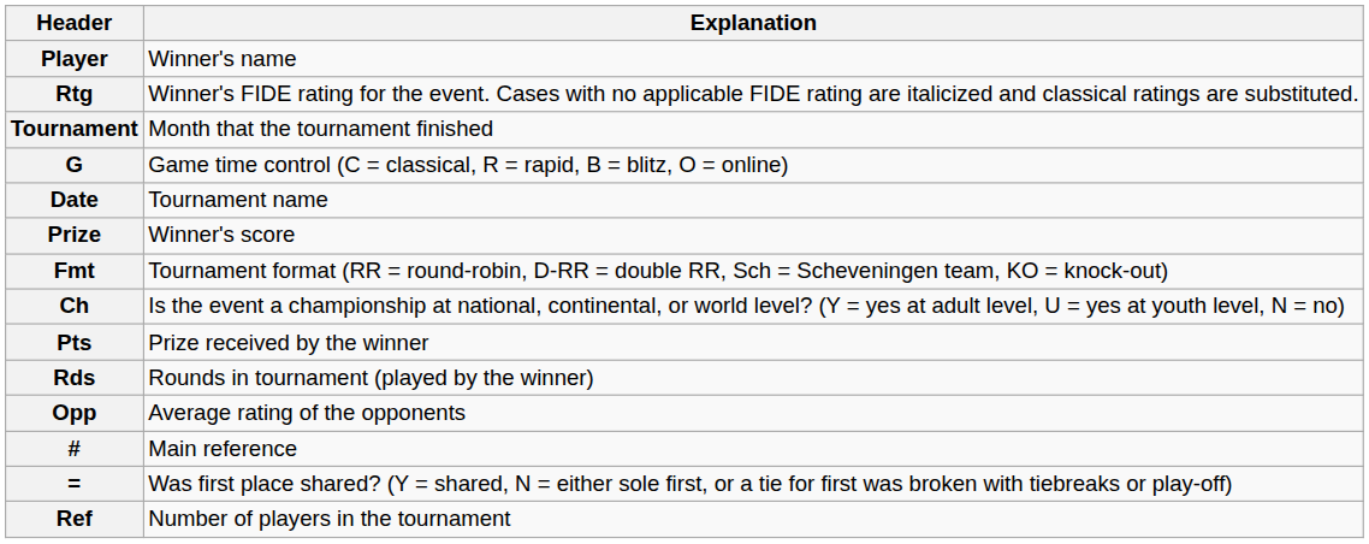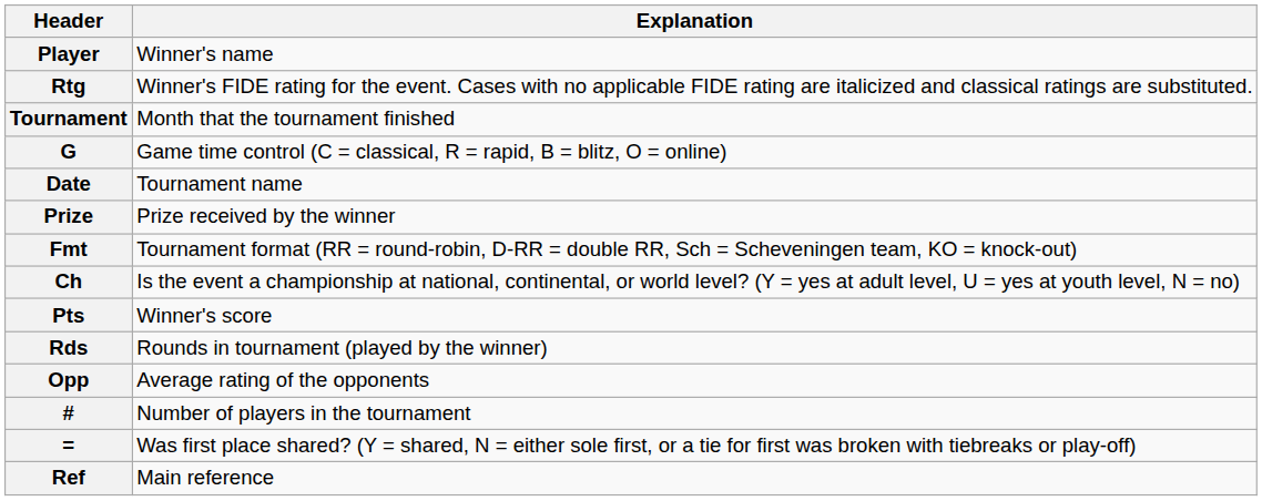Prize | Explanation: Winner's score -> Prize received by the winner
Pts | Explanation: Prize received by the winner -> Winner's score
# | Explanation: Main reference -> Number of players in the tournament
Ref | Explanation: Number of players in the tournament -> Main reference
